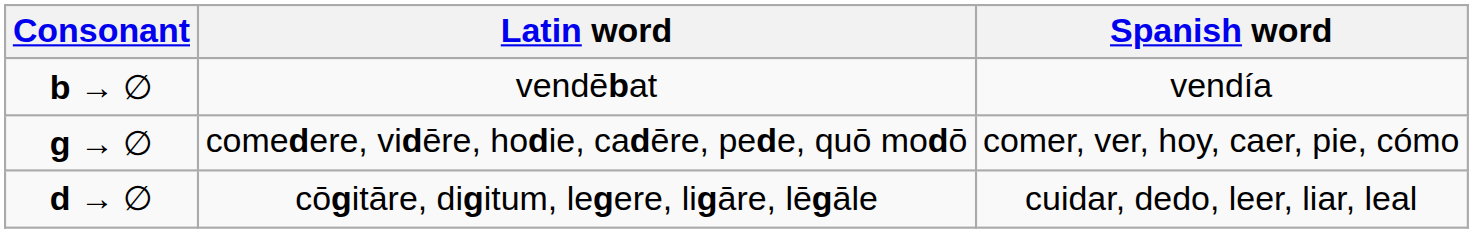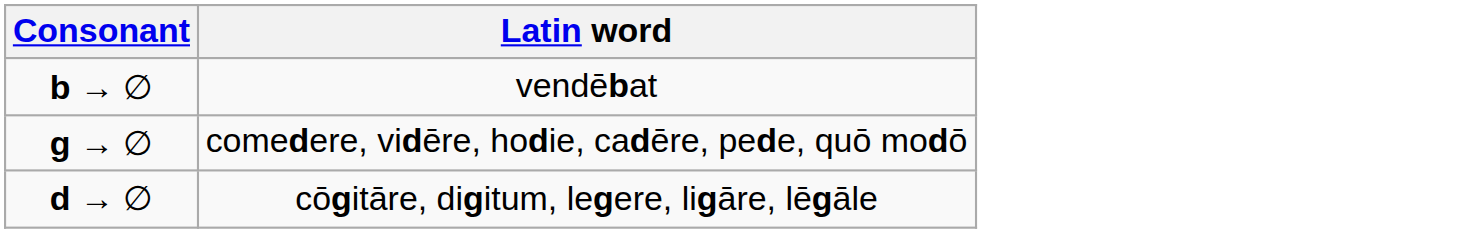- column: Spanish word | vendía | comer, ver, hoy, caer, pie, cómo | cuidar, dedo, leer, liar, leal
